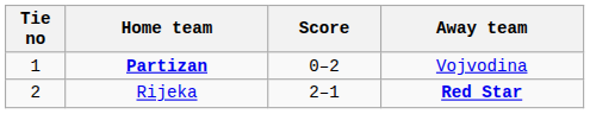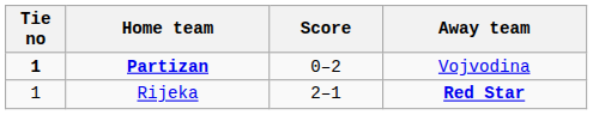Partizan | Tie no: normal -> bold
Rijeka | Tie no: 2 -> 1
